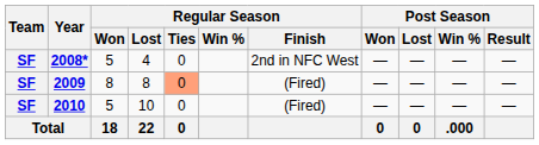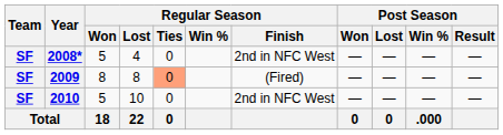2010 | Regular Season / Finish: (Fired) -> 2nd in NFC West
